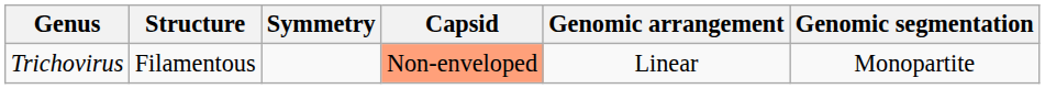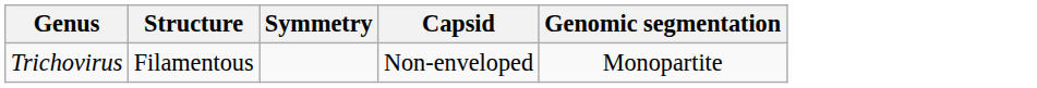- column: Genomic arrangement | Linear
Trichovirus | Capsid: lightsalmon background -> no background
